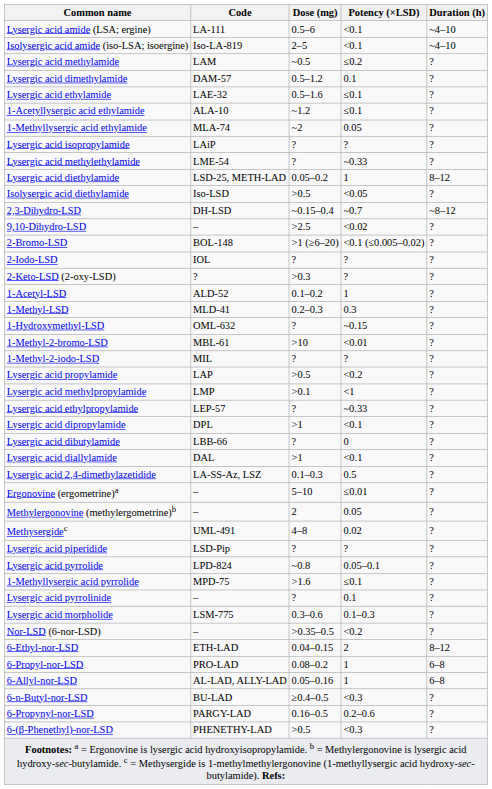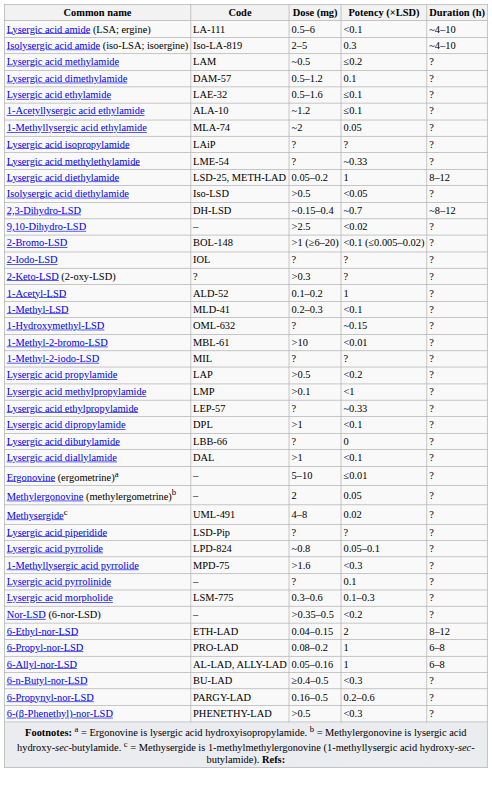Isolysergic acid amide (iso-LSA; isoergine) | Potency (×LSD): <0.1 -> 0.3
1-Methyl-LSD | Potency (×LSD): 0.3 -> <0.1
- row: Lysergic acid 2,4-dimethylazetidide | LA-SS-Az, LSZ | 0.1–0.3 | 0.5 | ?
1-Methyllysergic acid pyrrolide | Potency (×LSD): ≤0.1 -> <0.3
